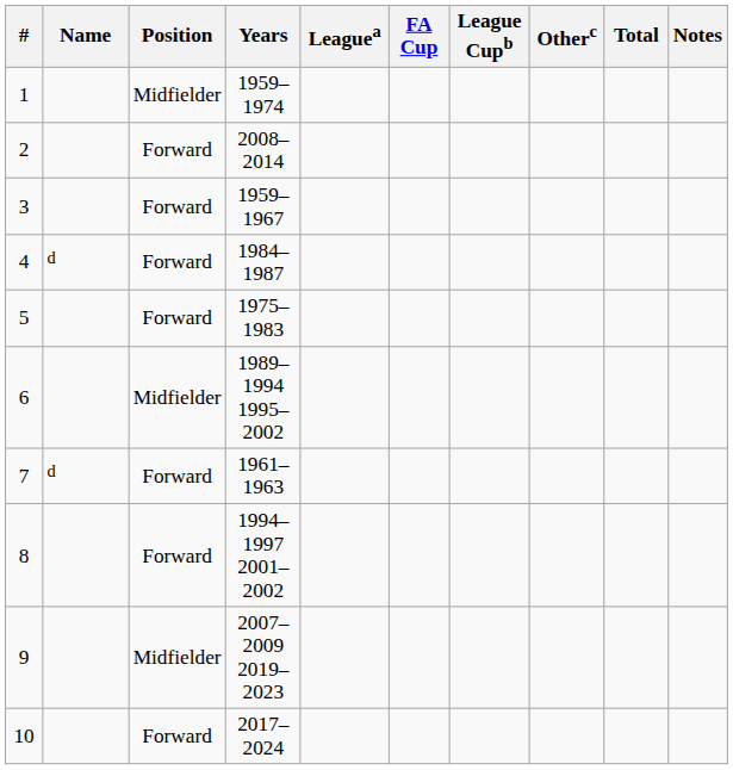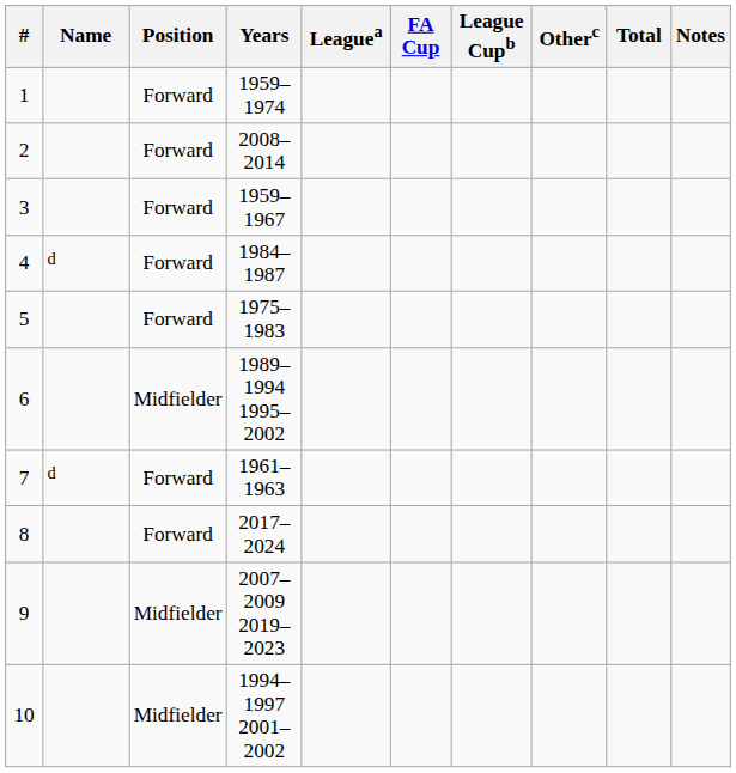1 | Position: Midfielder -> Forward
8 | Years: 1994–1997 2001–2002 -> 2017–2024
10 | Position: Forward -> Midfielder
10 | Years: 2017–2024 -> 1994–1997 2001–2002
